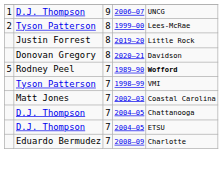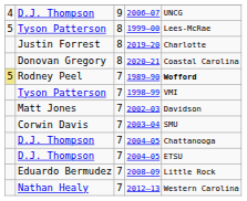2006–07 | column 1: 1 -> 4
1999–00 | column 1: 2 -> 5
2019–20 | column 5: Little Rock -> Charlotte
2020–21 | column 5: Davidson -> Coastal Carolina
1989–90 | column 1: no background -> khaki background
2002–03 | column 5: Coastal Carolina -> Davidson
+ row: Corwin Davis | 7 | 2003–04 | SMU
2008–09 | column 5: Charlotte -> Little Rock
+ row: Nathan Healy | 7 | 2012–13 | Western Carolina
